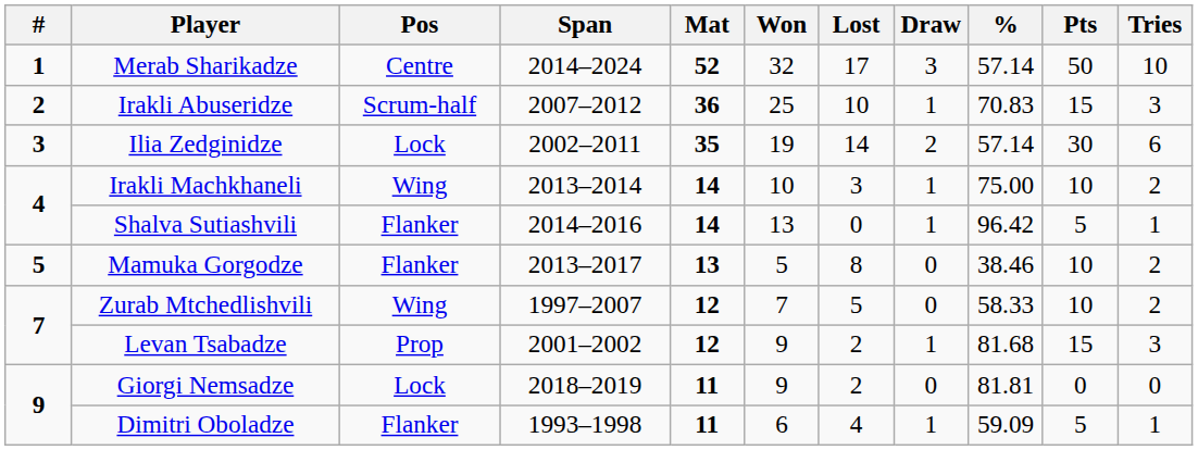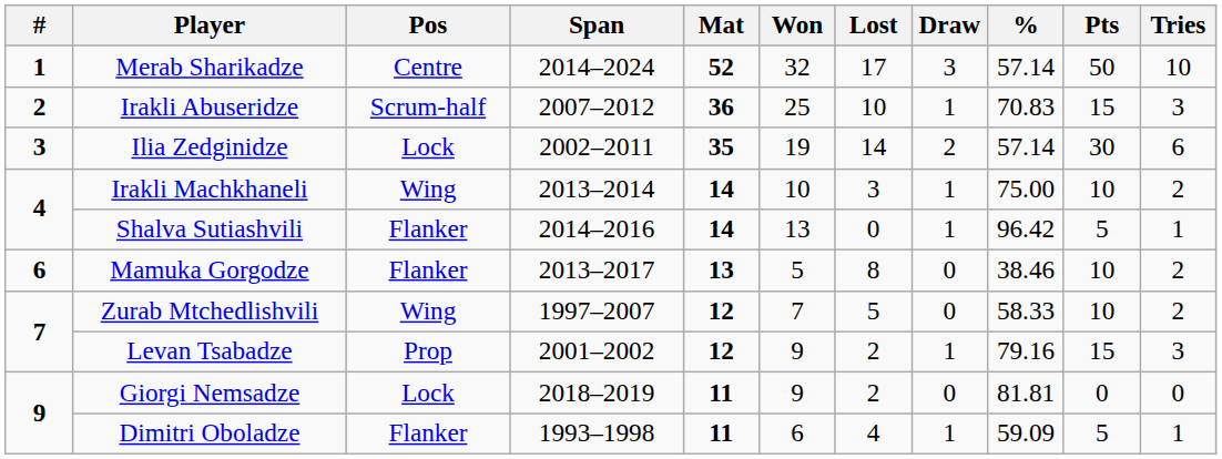Mamuka Gorgodze | #: 5 -> 6
Levan Tsabadze | %: 81.68 -> 79.16
